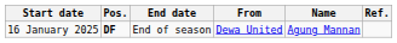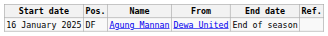columns swapped: Name <-> End date
16 January 2025 | Pos.: bold -> normal
